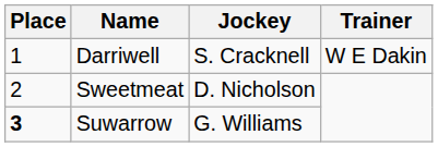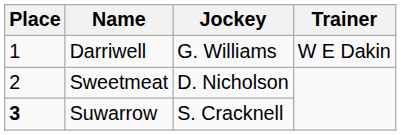Darriwell | Jockey: S. Cracknell -> G. Williams
Suwarrow | Jockey: G. Williams -> S. Cracknell
